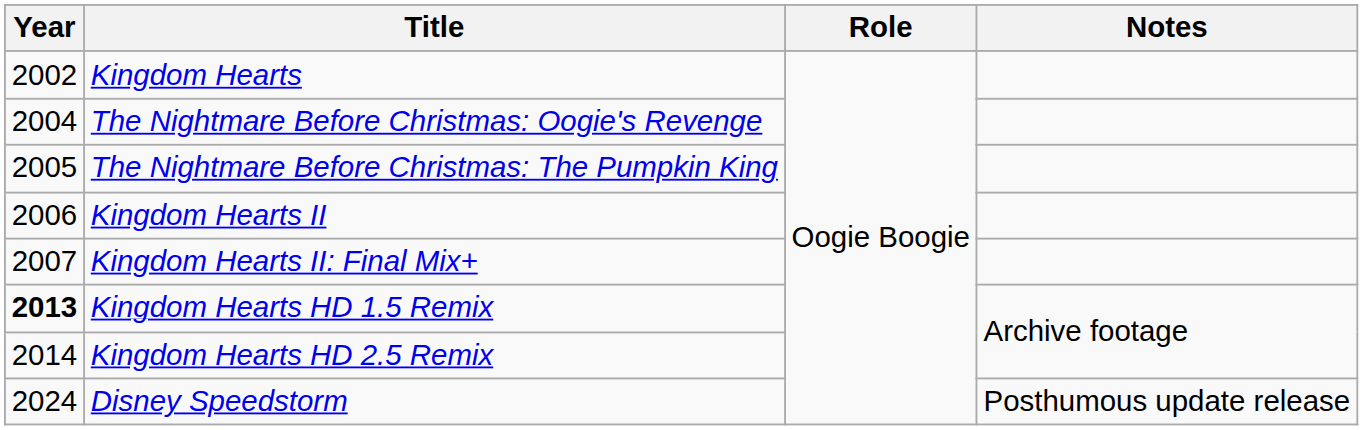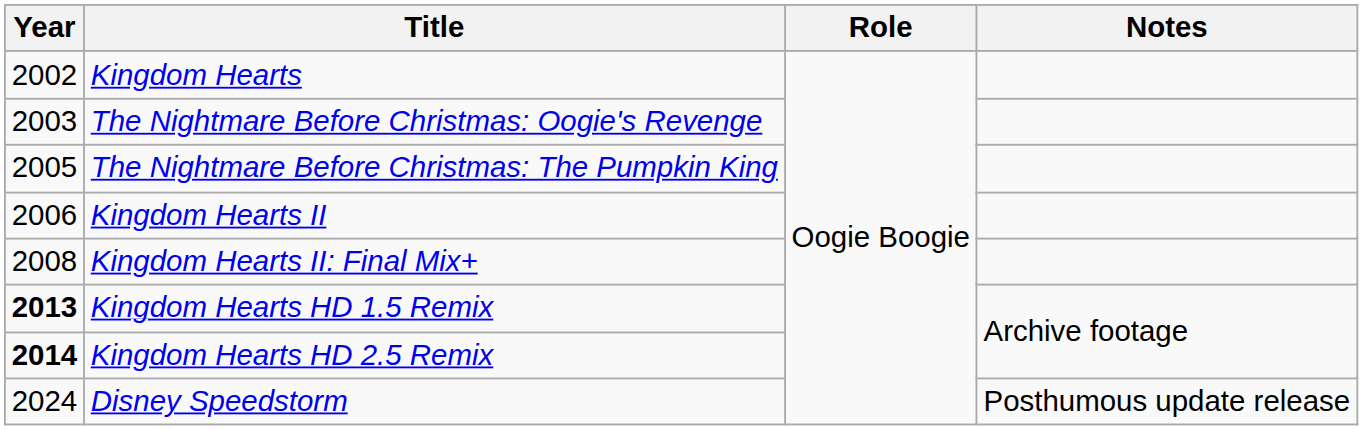The Nightmare Before Christmas: Oogie's Revenge | Year: 2004 -> 2003
Kingdom Hearts II: Final Mix+ | Year: 2007 -> 2008
Kingdom Hearts HD 2.5 Remix | Year: normal -> bold
